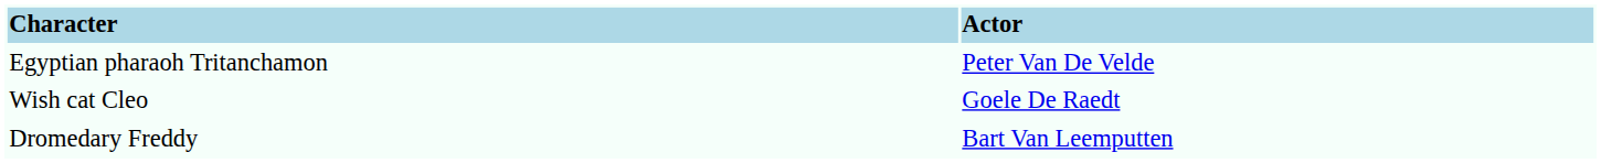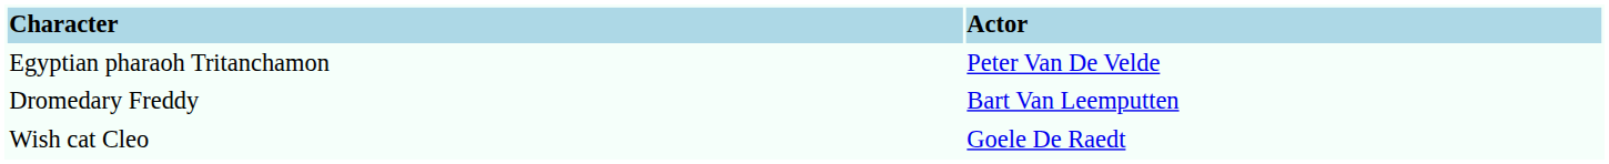rows swapped: Wish cat Cleo <-> Dromedary Freddy
